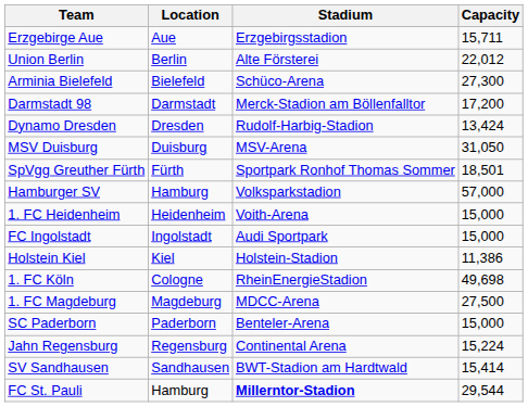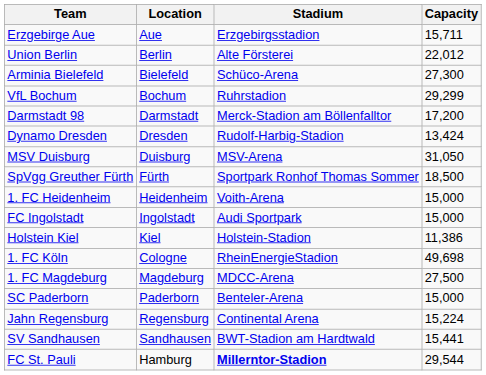+ row: VfL Bochum | Bochum | Ruhrstadion | 29,299
SpVgg Greuther Fürth | Capacity: 18,501 -> 18,500
- row: Hamburger SV | Hamburg | Volksparkstadion | 57,000
SV Sandhausen | Capacity: 15,414 -> 15,441
